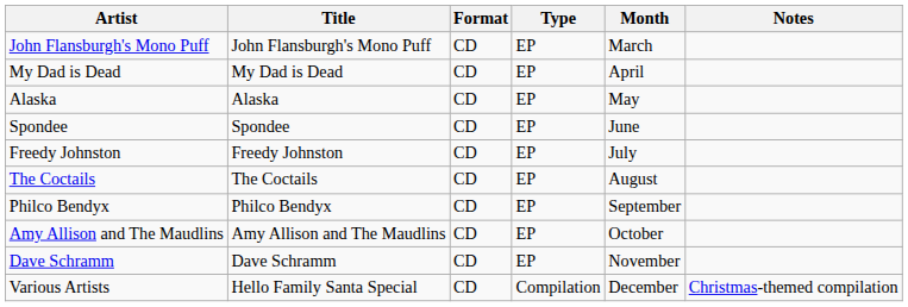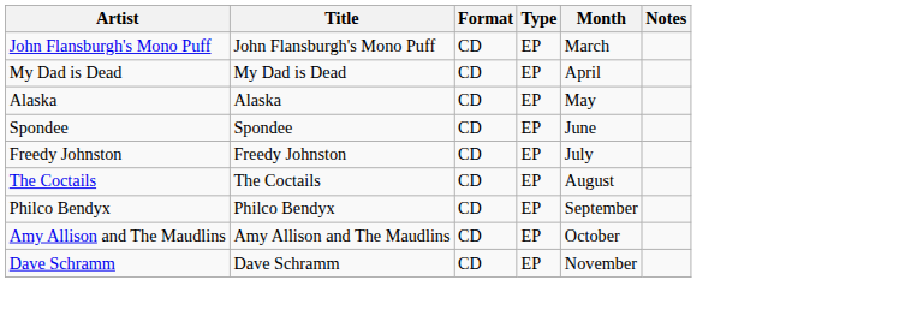- row: Various Artists | Hello Family Santa Special | CD | Compilation | December | Christmas-themed compilation
